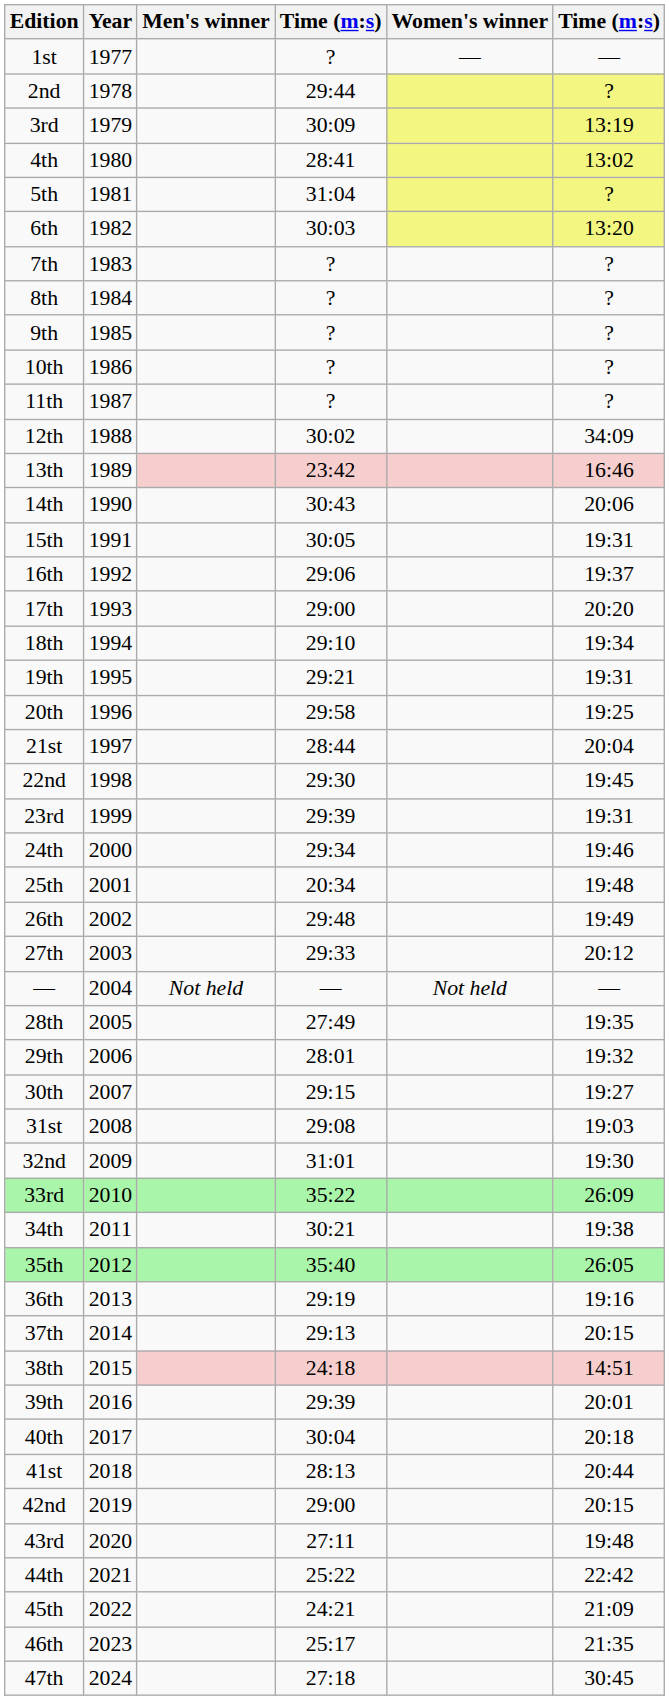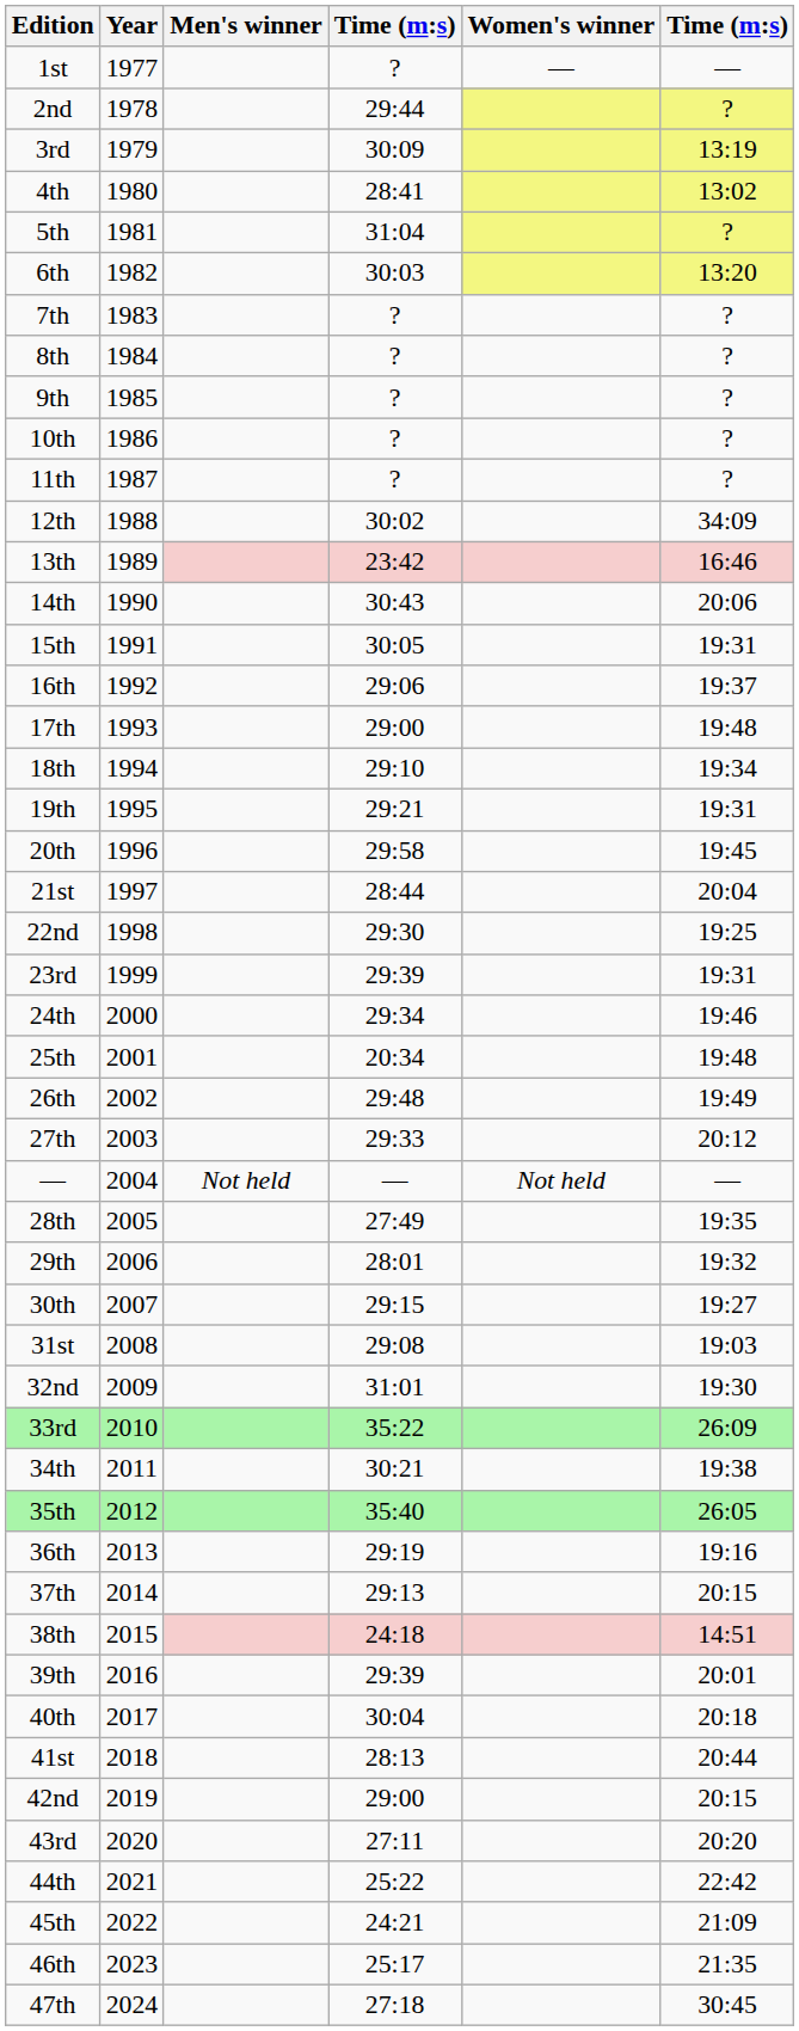17th | column 6: 20:20 -> 19:48
20th | column 6: 19:25 -> 19:45
22nd | column 6: 19:45 -> 19:25
43rd | column 6: 19:48 -> 20:20
